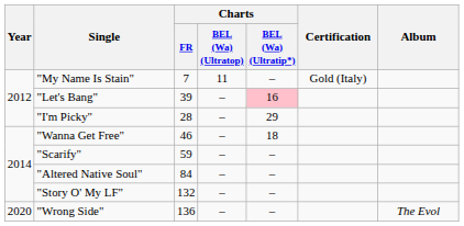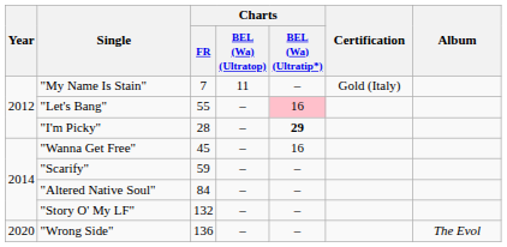"Let's Bang" | Charts / FR: 39 -> 55
"I'm Picky" | Charts / BEL (Wa) (Ultratip*): normal -> bold
"Wanna Get Free" | Charts / FR: 46 -> 45
"Wanna Get Free" | Charts / BEL (Wa) (Ultratip*): 18 -> 16
